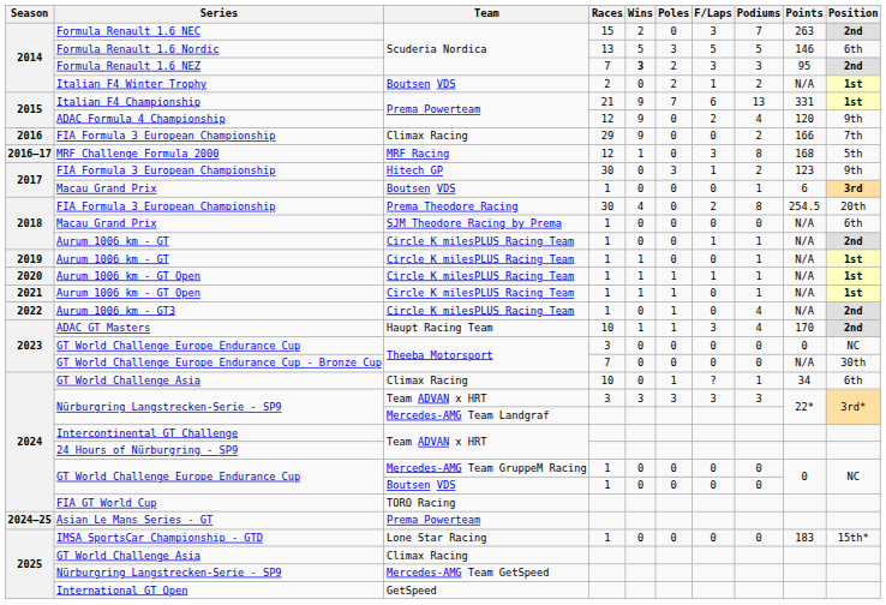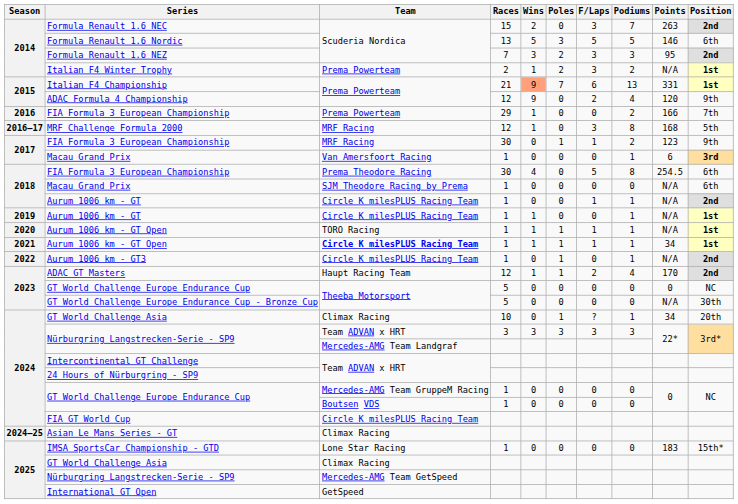Formula Renault 1.6 NEZ | Wins: bold -> normal
Italian F4 Winter Trophy | Team: Boutsen VDS -> Prema Powerteam
Italian F4 Winter Trophy | Wins: 0 -> 1
Italian F4 Winter Trophy | F/Laps: 1 -> 3
Italian F4 Championship | Wins: no background -> lightsalmon background
2016 / FIA Formula 3 European Championship | Team: Climax Racing -> Prema Powerteam
2016 / FIA Formula 3 European Championship | Wins: 9 -> 1
2017 / FIA Formula 3 European Championship | Team: Hitech GP -> MRF Racing
2017 / FIA Formula 3 European Championship | Poles: 3 -> 1
2017 / Macau Grand Prix | Team: Boutsen VDS -> Van Amersfoort Racing
2018 / FIA Formula 3 European Championship | F/Laps: 2 -> 5
2018 / FIA Formula 3 European Championship | Position: 20th -> 6th
2020 / Aurum 1006 km - GT Open | Team: Circle K milesPLUS Racing Team -> TORO Racing
2021 / Aurum 1006 km - GT Open | Team: normal -> bold
2021 / Aurum 1006 km - GT Open | F/Laps: 0 -> 1
2021 / Aurum 1006 km - GT Open | Points: N/A -> 34
Aurum 1006 km - GT3 | Podiums: 4 -> 1
ADAC GT Masters | Races: 10 -> 12
ADAC GT Masters | F/Laps: 3 -> 2
2023 / GT World Challenge Europe Endurance Cup | Races: 3 -> 5
GT World Challenge Europe Endurance Cup - Bronze Cup | Races: 7 -> 5
2024 / GT World Challenge Asia | Position: 6th -> 20th
FIA GT World Cup | Team: TORO Racing -> Circle K milesPLUS Racing Team
Asian Le Mans Series - GT | Team: Prema Powerteam -> Climax Racing
